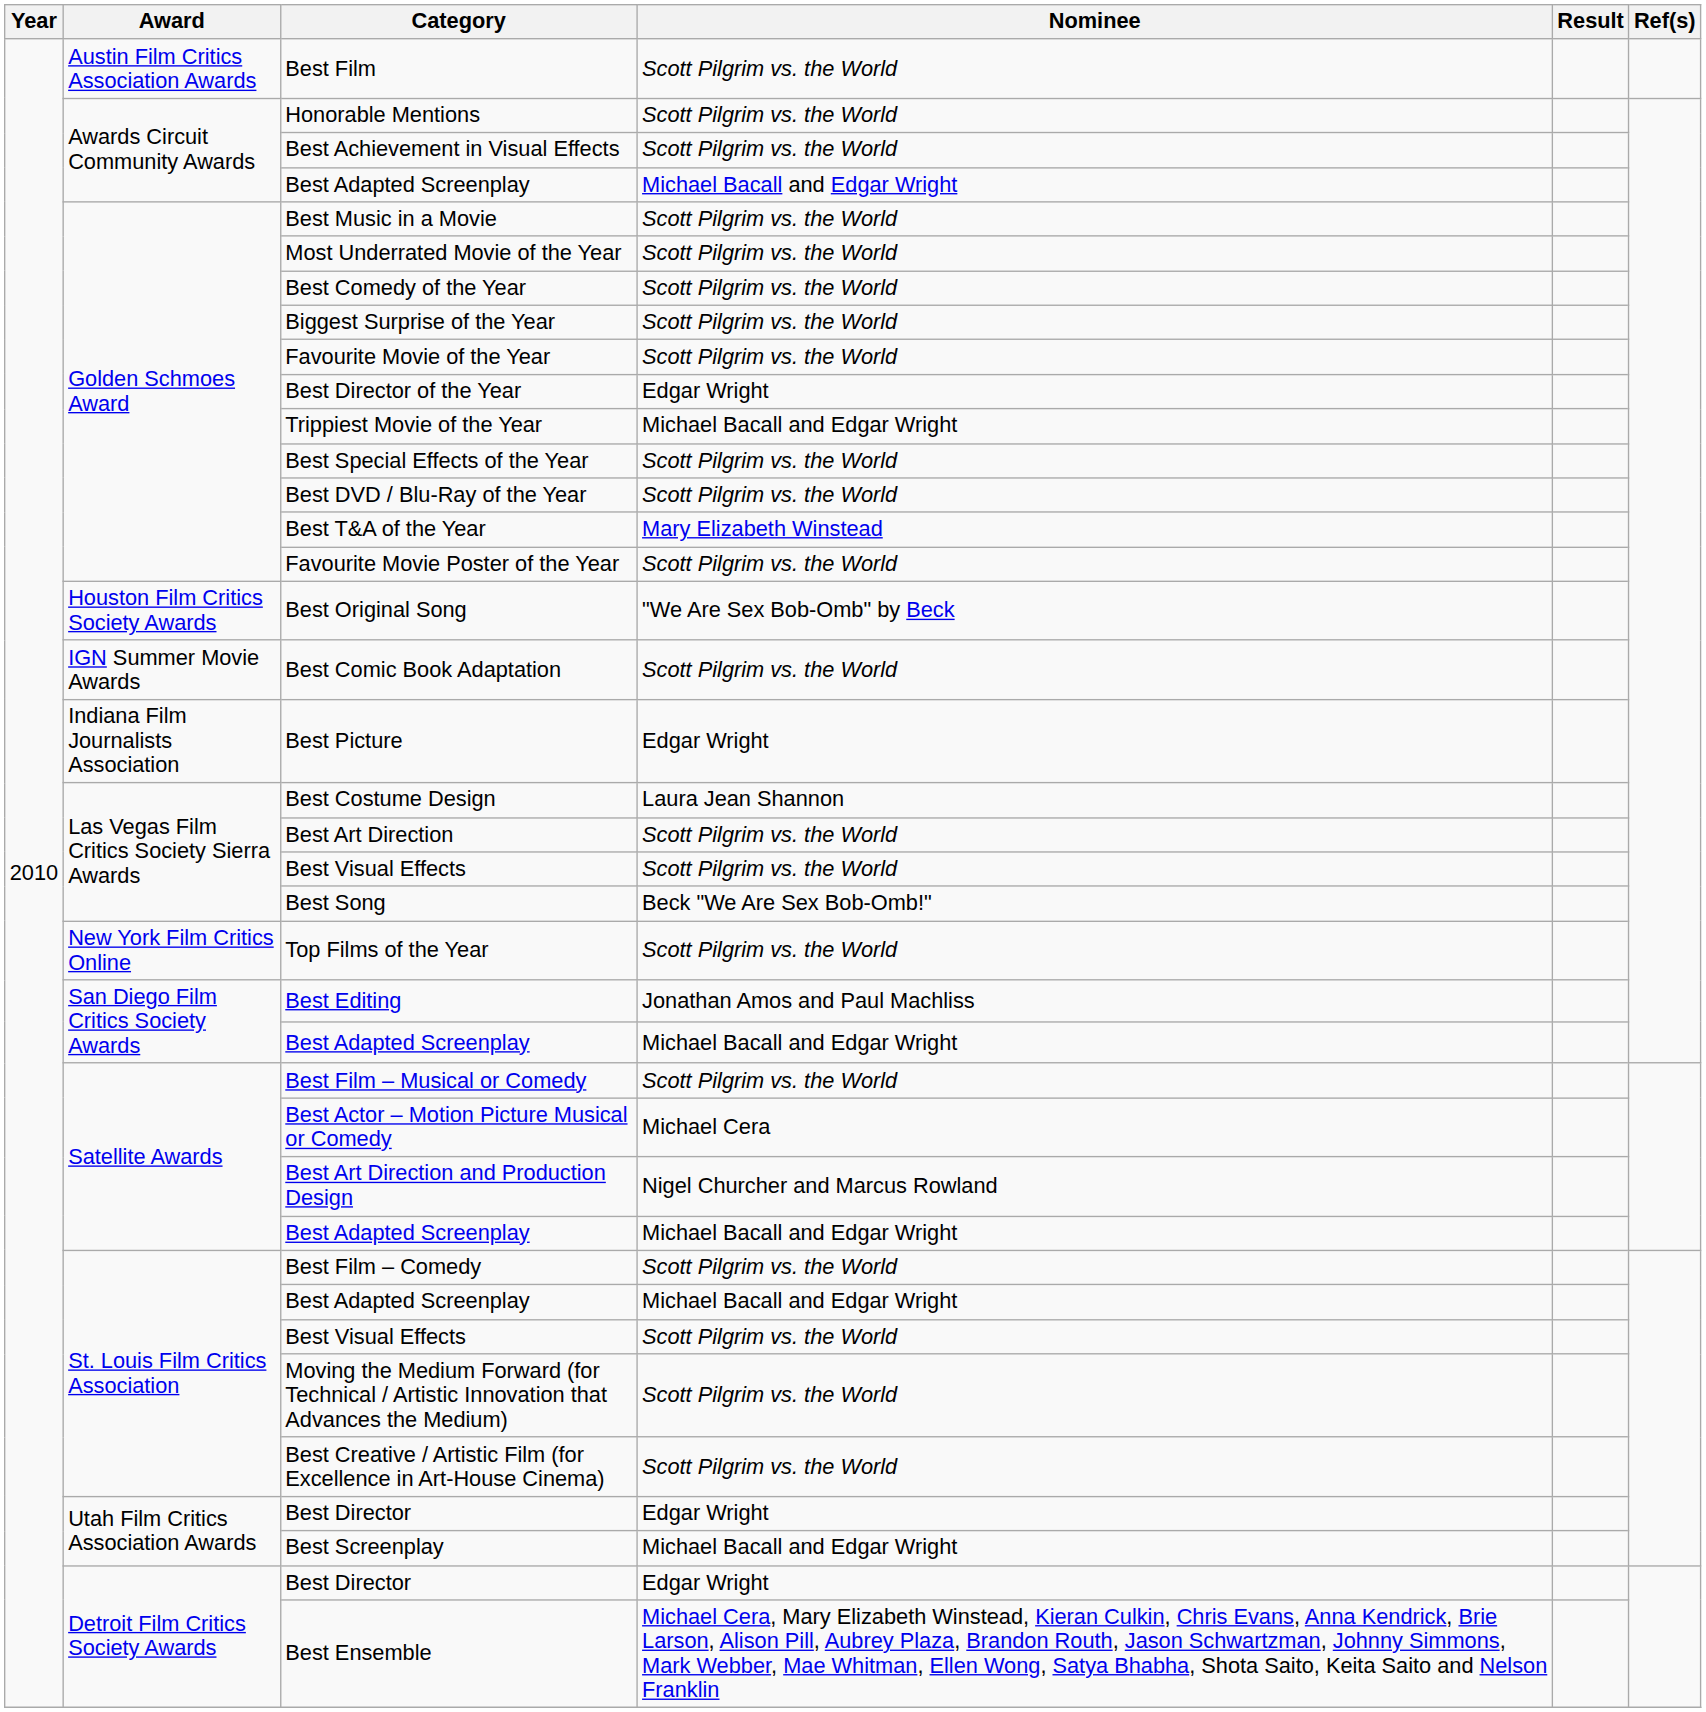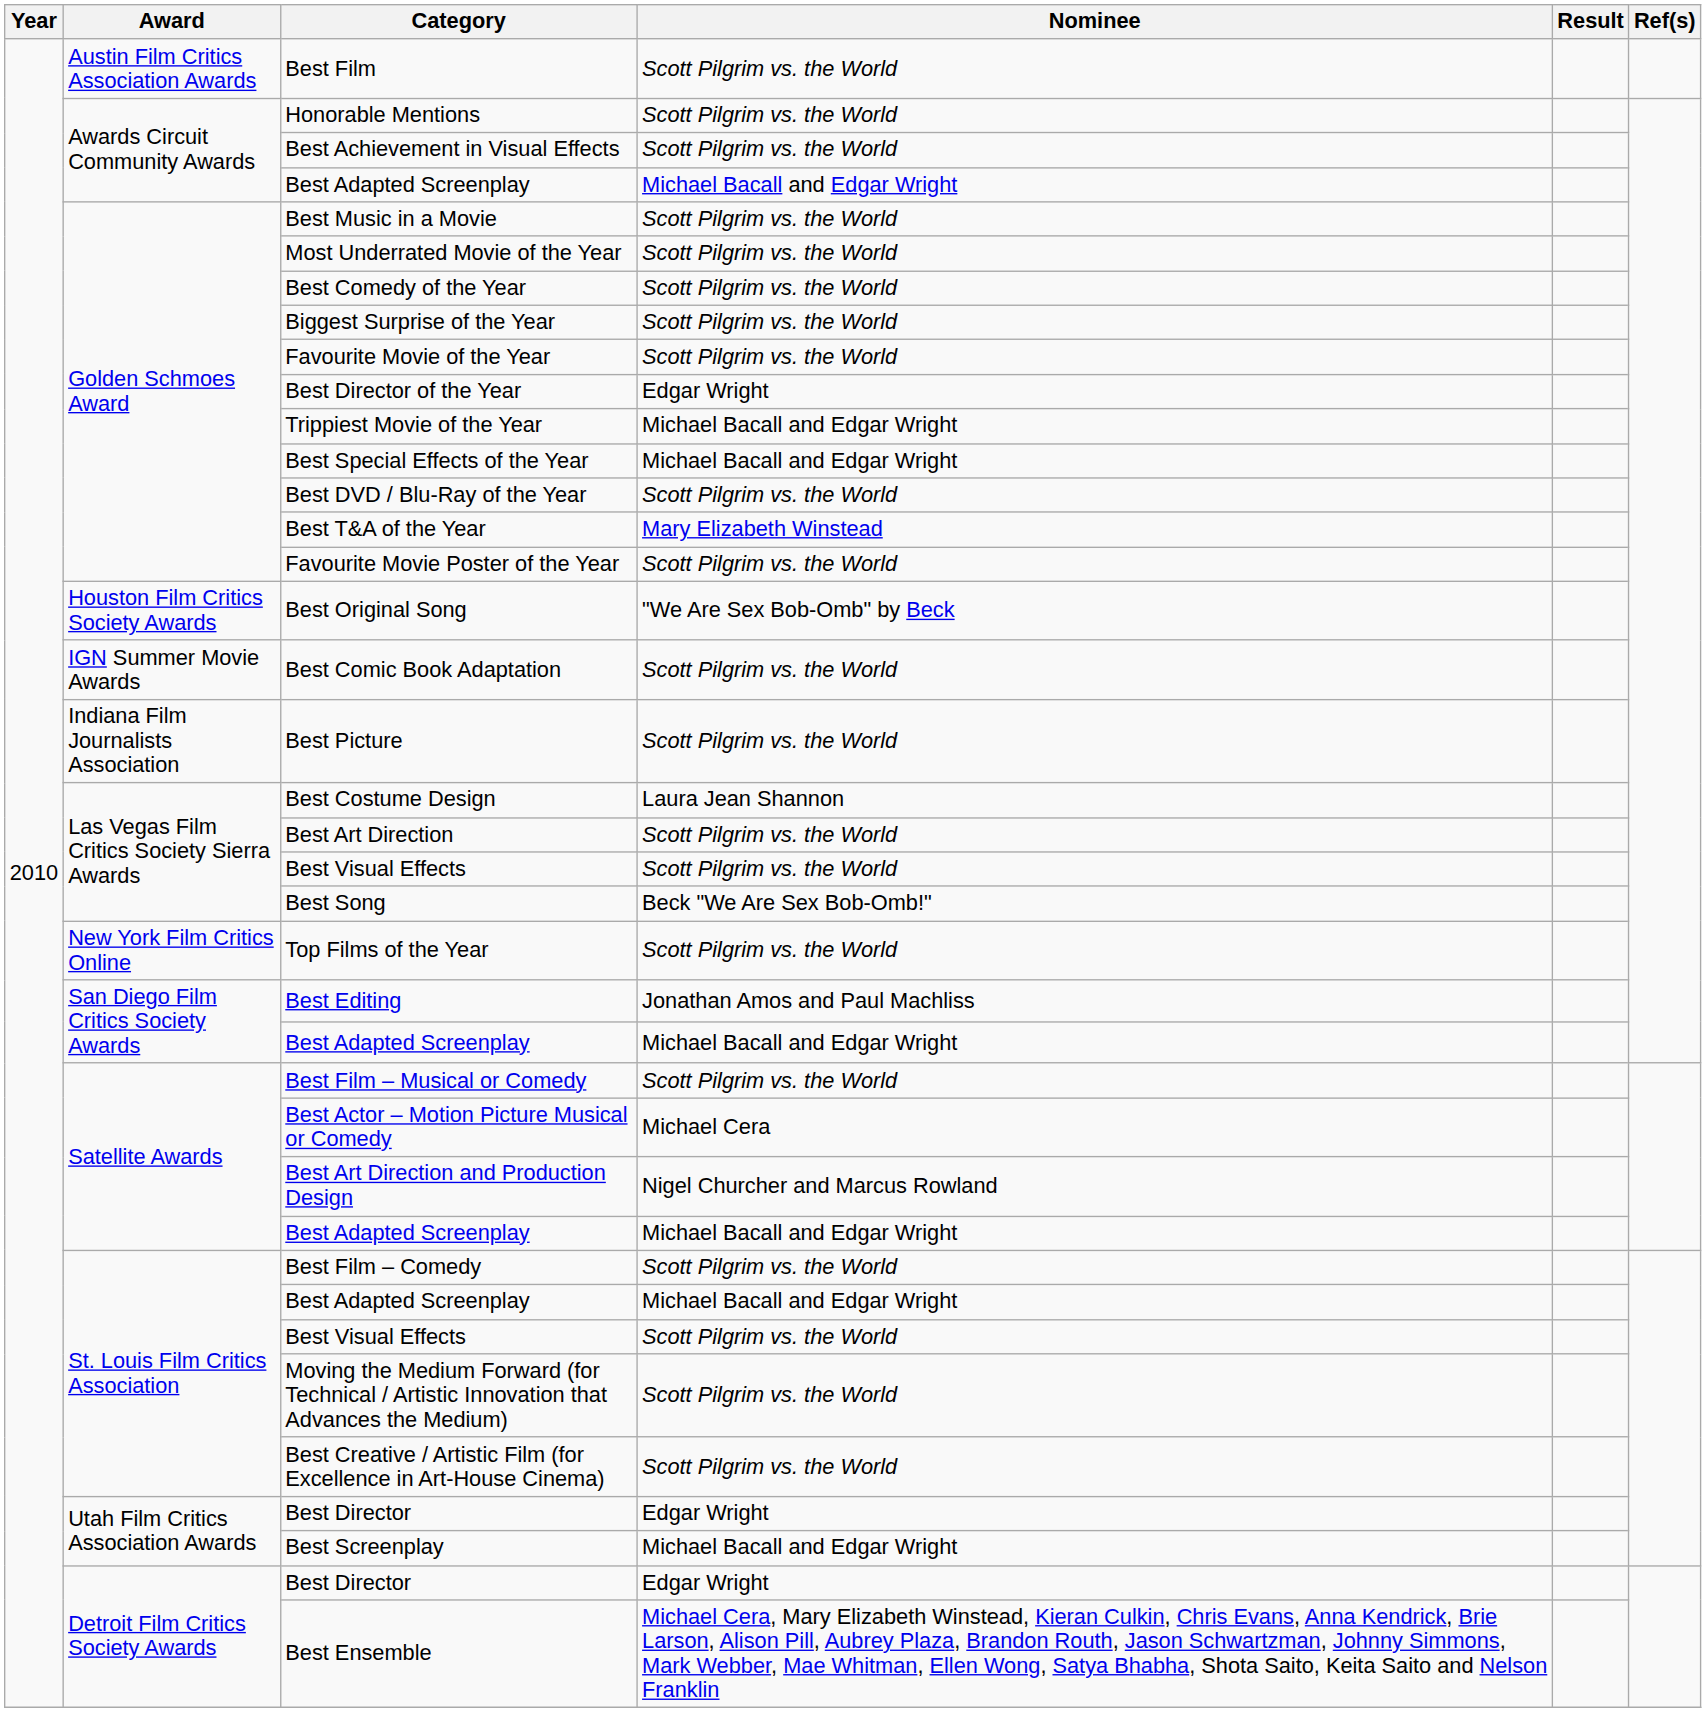Best Special Effects of the Year | Nominee: Scott Pilgrim vs. the World -> Michael Bacall and Edgar Wright
Best Picture | Nominee: Edgar Wright -> Scott Pilgrim vs. the World
